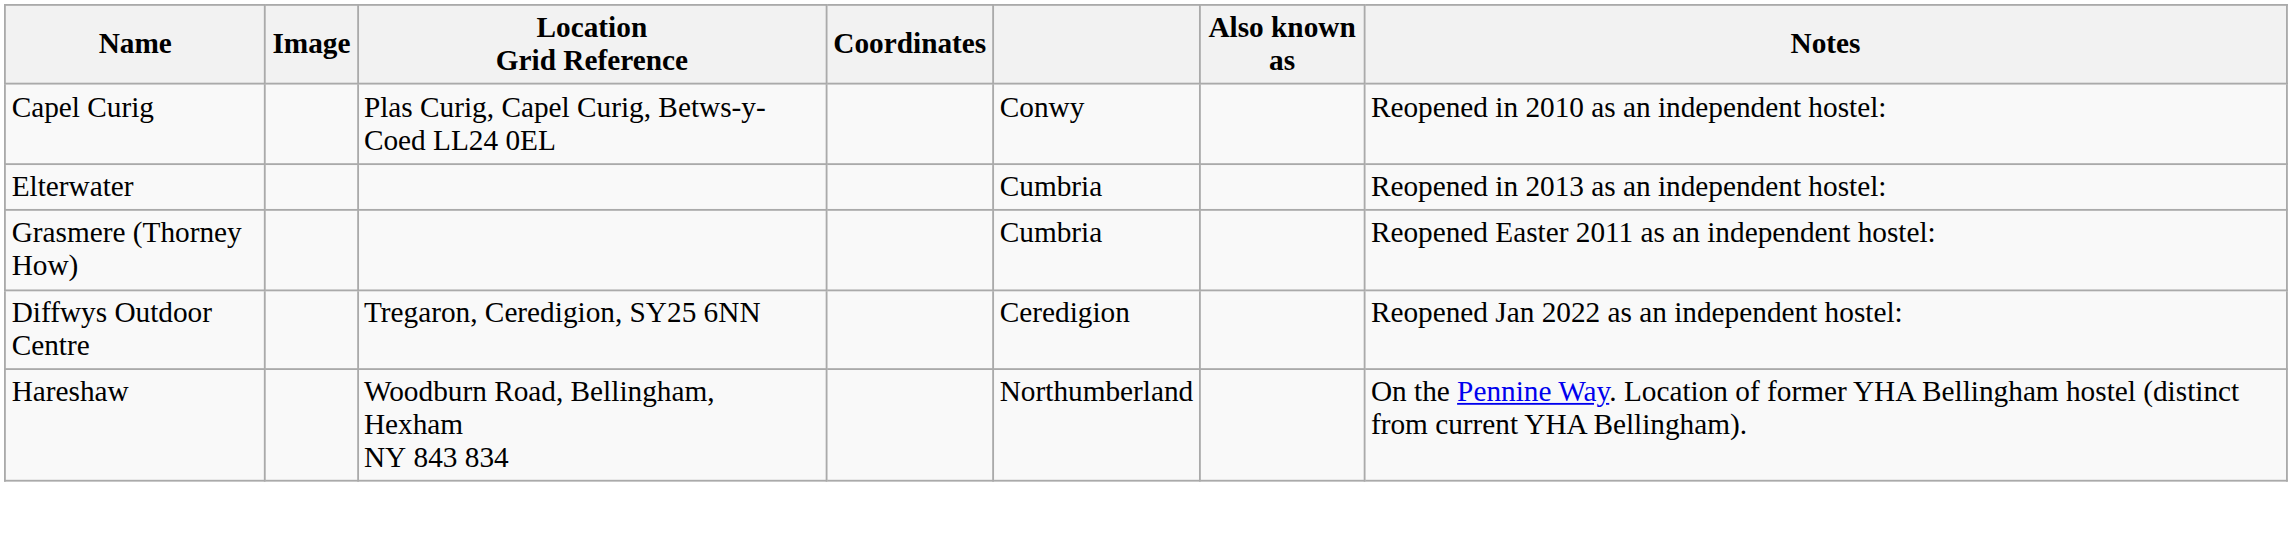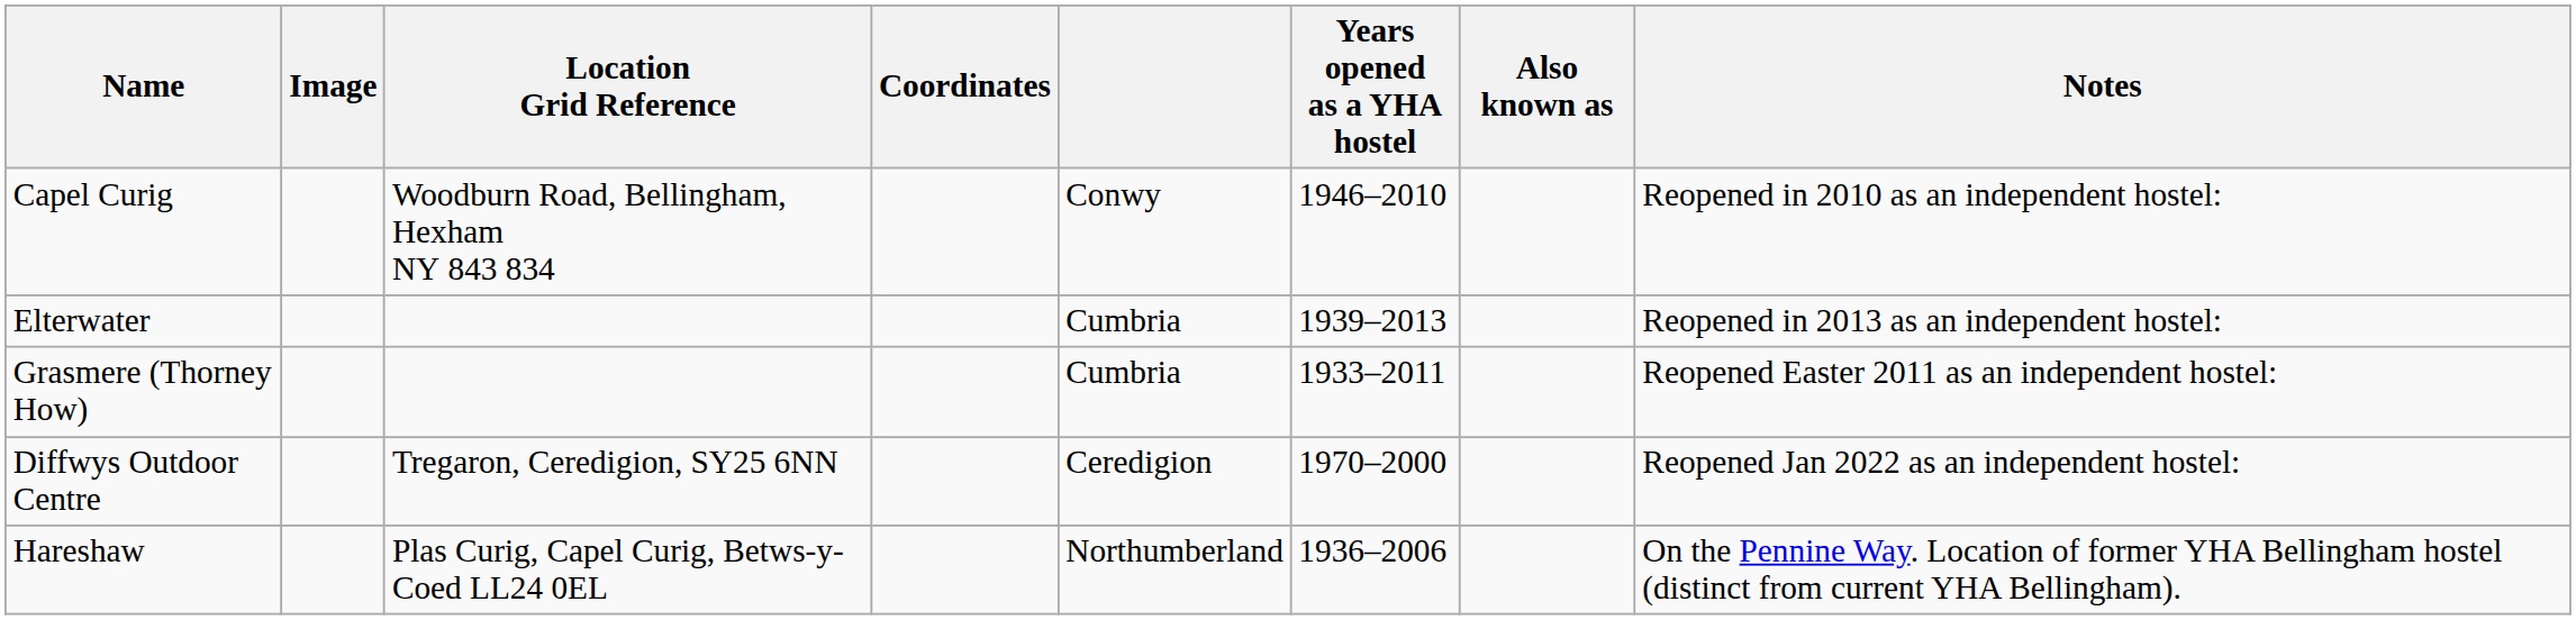+ column: Years opened as a YHA hostel | 1946–2010 | 1939–2013 | 1933–2011 | 1970–2000 | 1936–2006
Capel Curig | Location Grid Reference: Plas Curig, Capel Curig, Betws-y-Coed LL24 0EL -> Woodburn Road, Bellingham, Hexham NY 843 834
Hareshaw | Location Grid Reference: Woodburn Road, Bellingham, Hexham NY 843 834 -> Plas Curig, Capel Curig, Betws-y-Coed LL24 0EL
